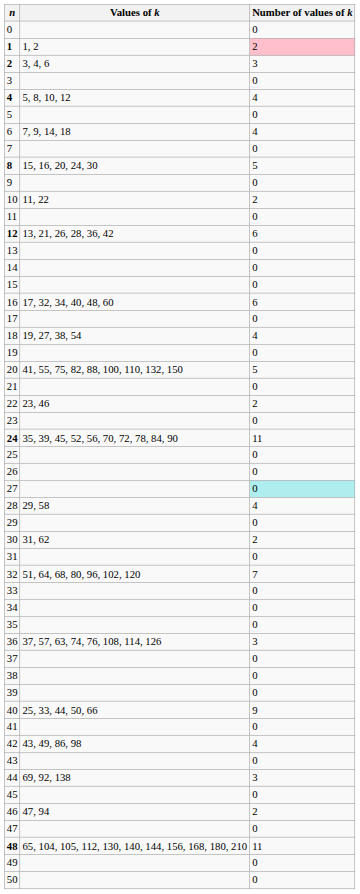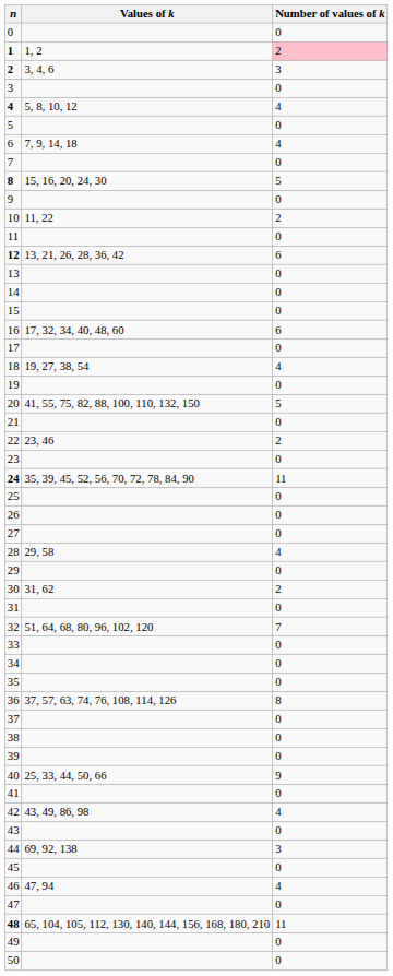27 | Number of values of k: paleturquoise background -> no background
36 | Number of values of k: 3 -> 8
46 | Number of values of k: 2 -> 4
